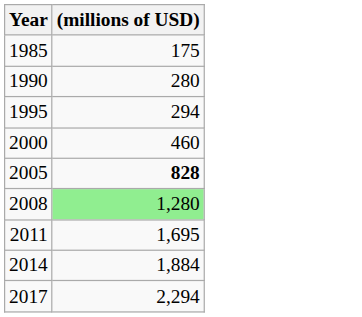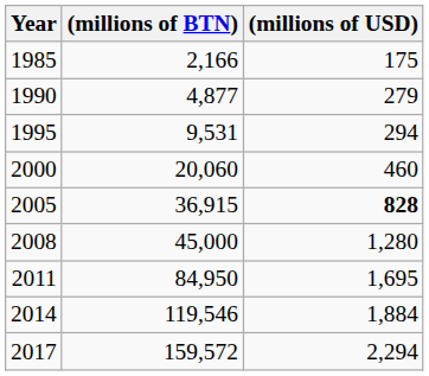+ column: (millions of BTN) | 2,166 | 4,877 | 9,531 | 20,060 | 36,915 | 45,000 | 84,950 | 119,546 | 159,572
1990 | (millions of USD): 280 -> 279
2008 | (millions of USD): lightgreen background -> no background
